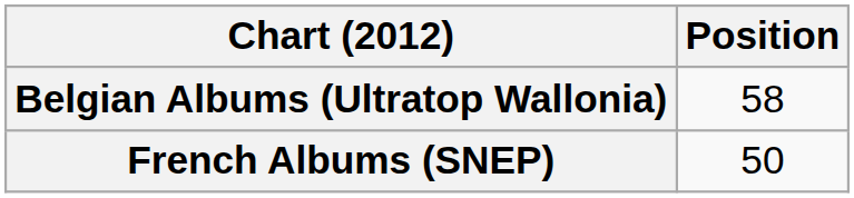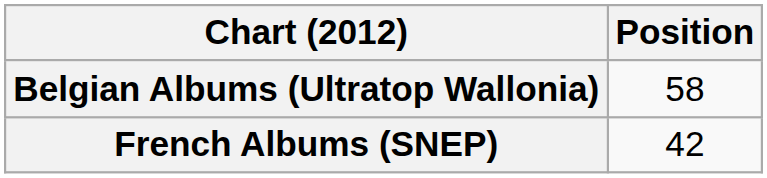French Albums (SNEP) | Position: 50 -> 42
